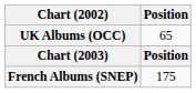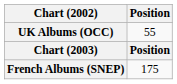UK Albums (OCC) | Position: 65 -> 55
